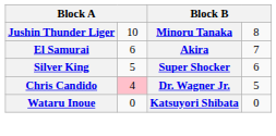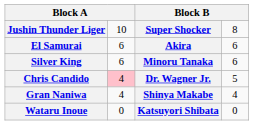Jushin Thunder Liger | column 3: Minoru Tanaka -> Super Shocker
El Samurai | column 4: 7 -> 6
Silver King | column 2: 5 -> 6
Silver King | column 3: Super Shocker -> Minoru Tanaka
+ row: Gran Naniwa | 4 | Shinya Makabe | 4
